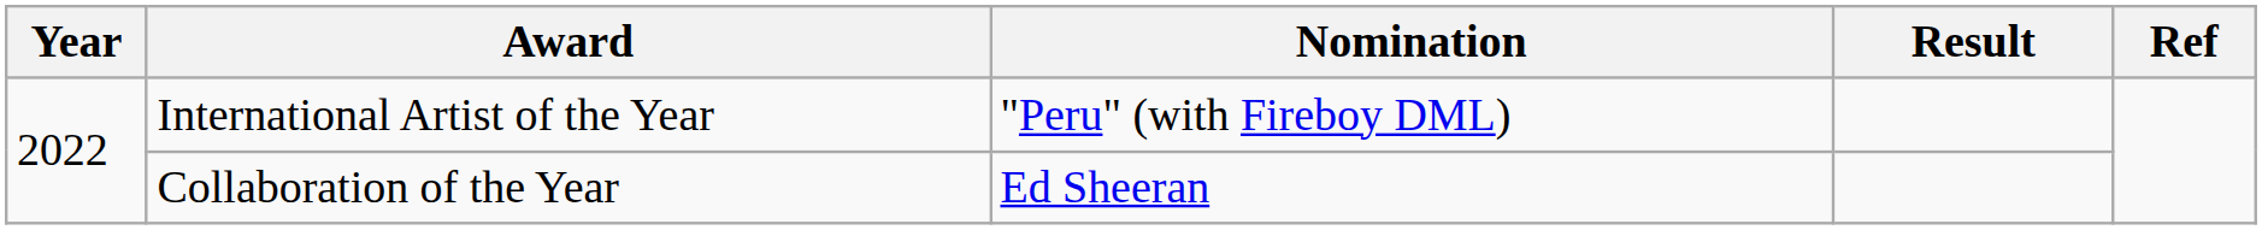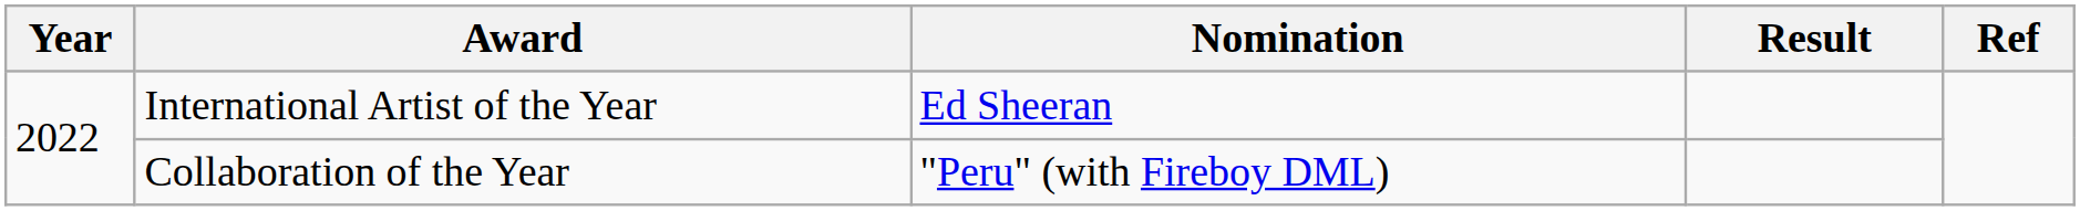International Artist of the Year | Nomination: "Peru" (with Fireboy DML) -> Ed Sheeran
Collaboration of the Year | Nomination: Ed Sheeran -> "Peru" (with Fireboy DML)
